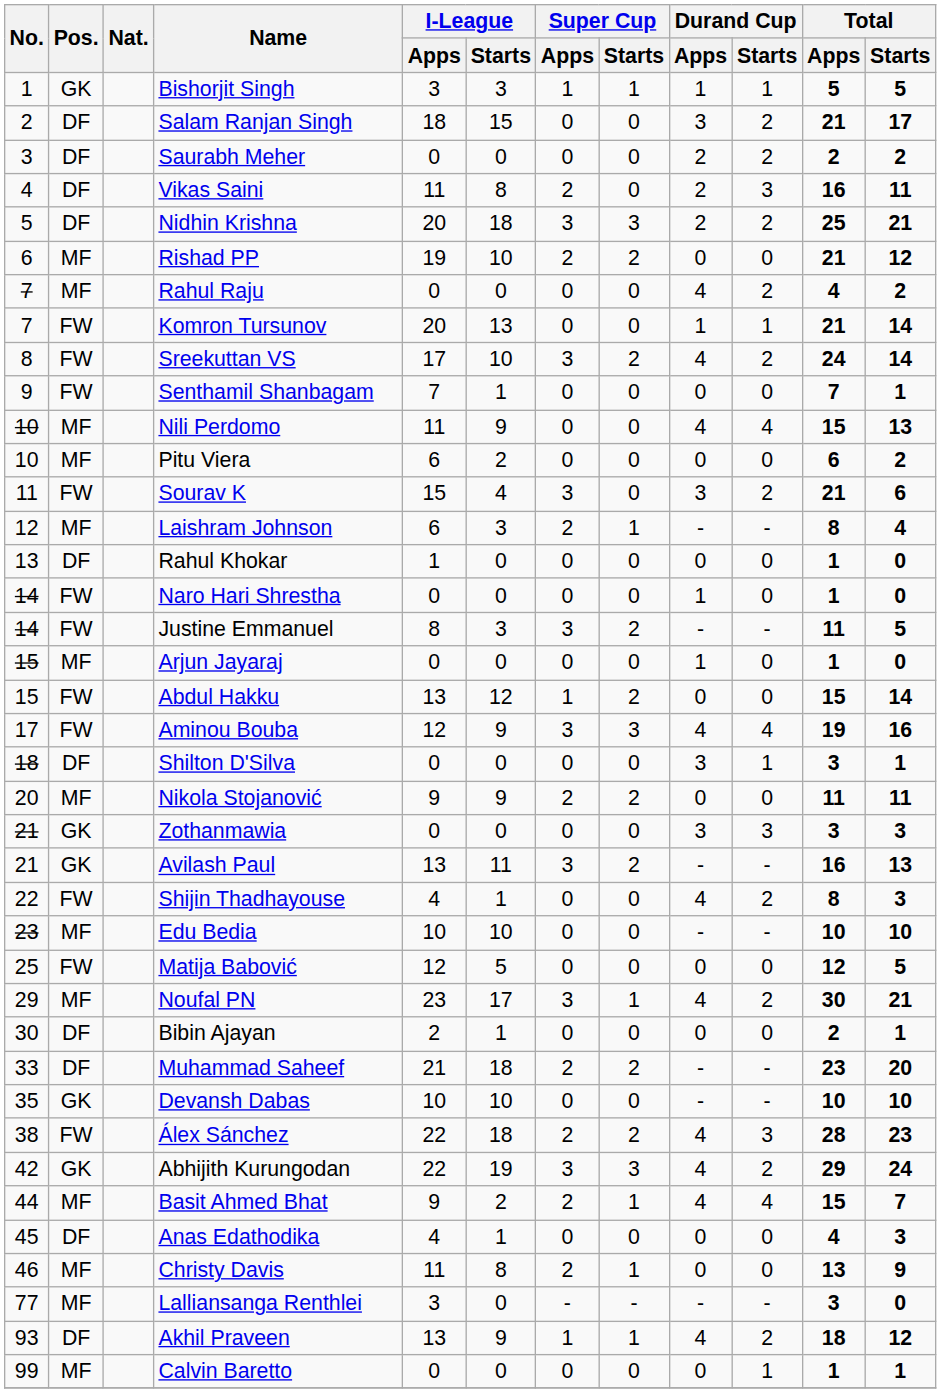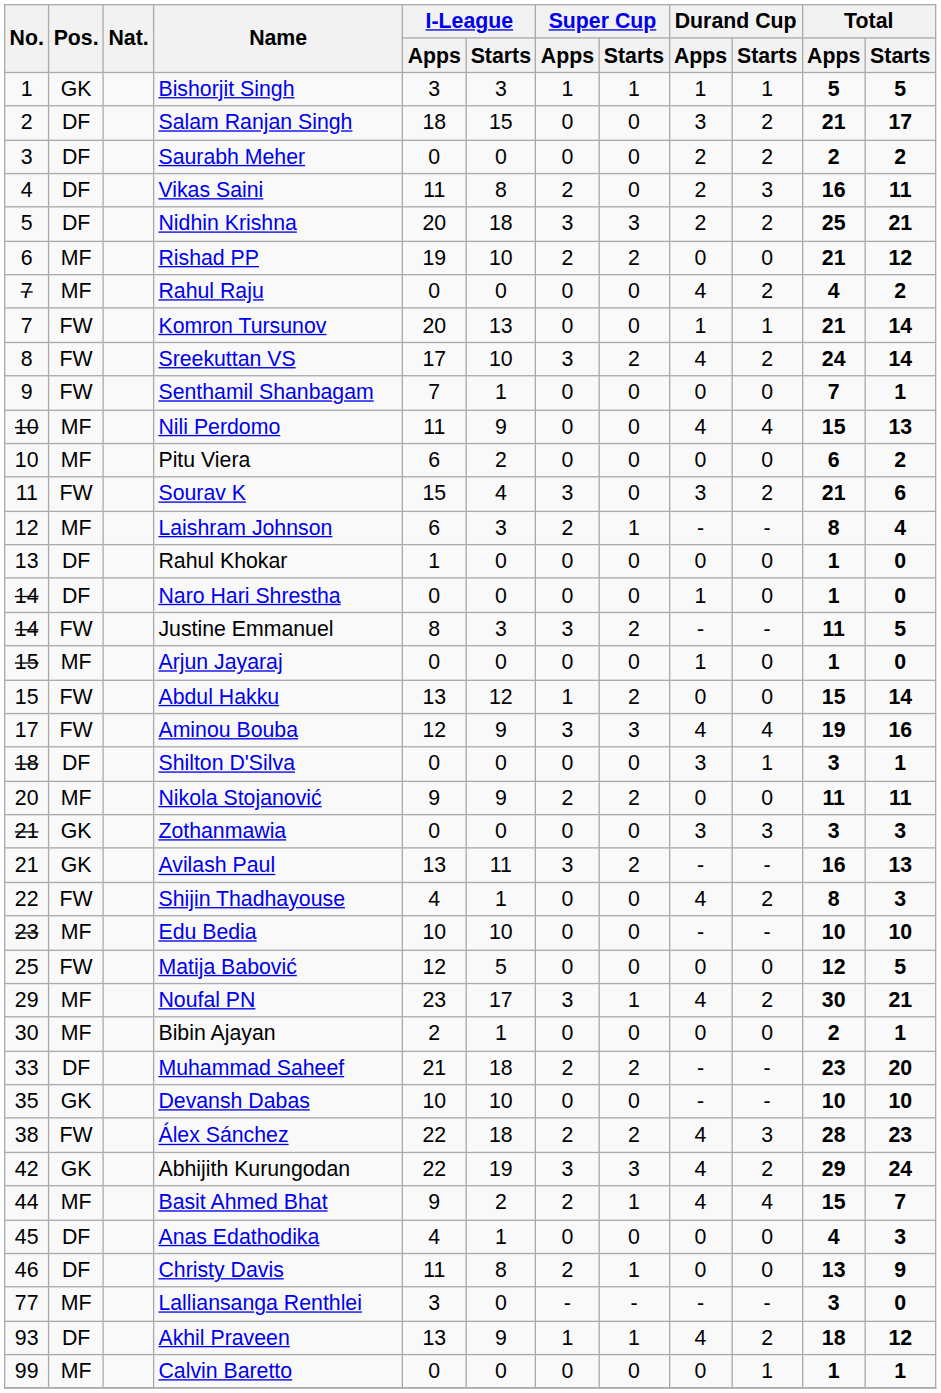Naro Hari Shrestha | Pos.: FW -> DF
Bibin Ajayan | Pos.: DF -> MF
Christy Davis | Pos.: MF -> DF
